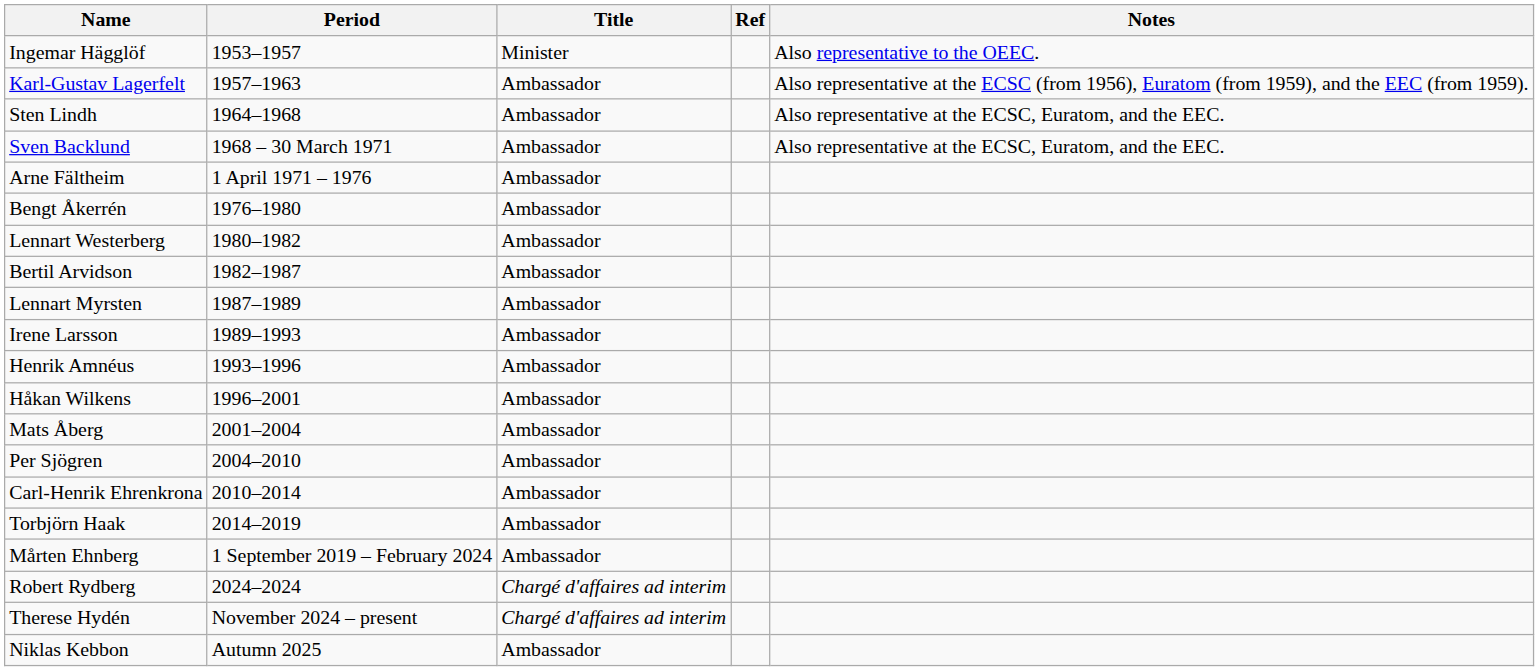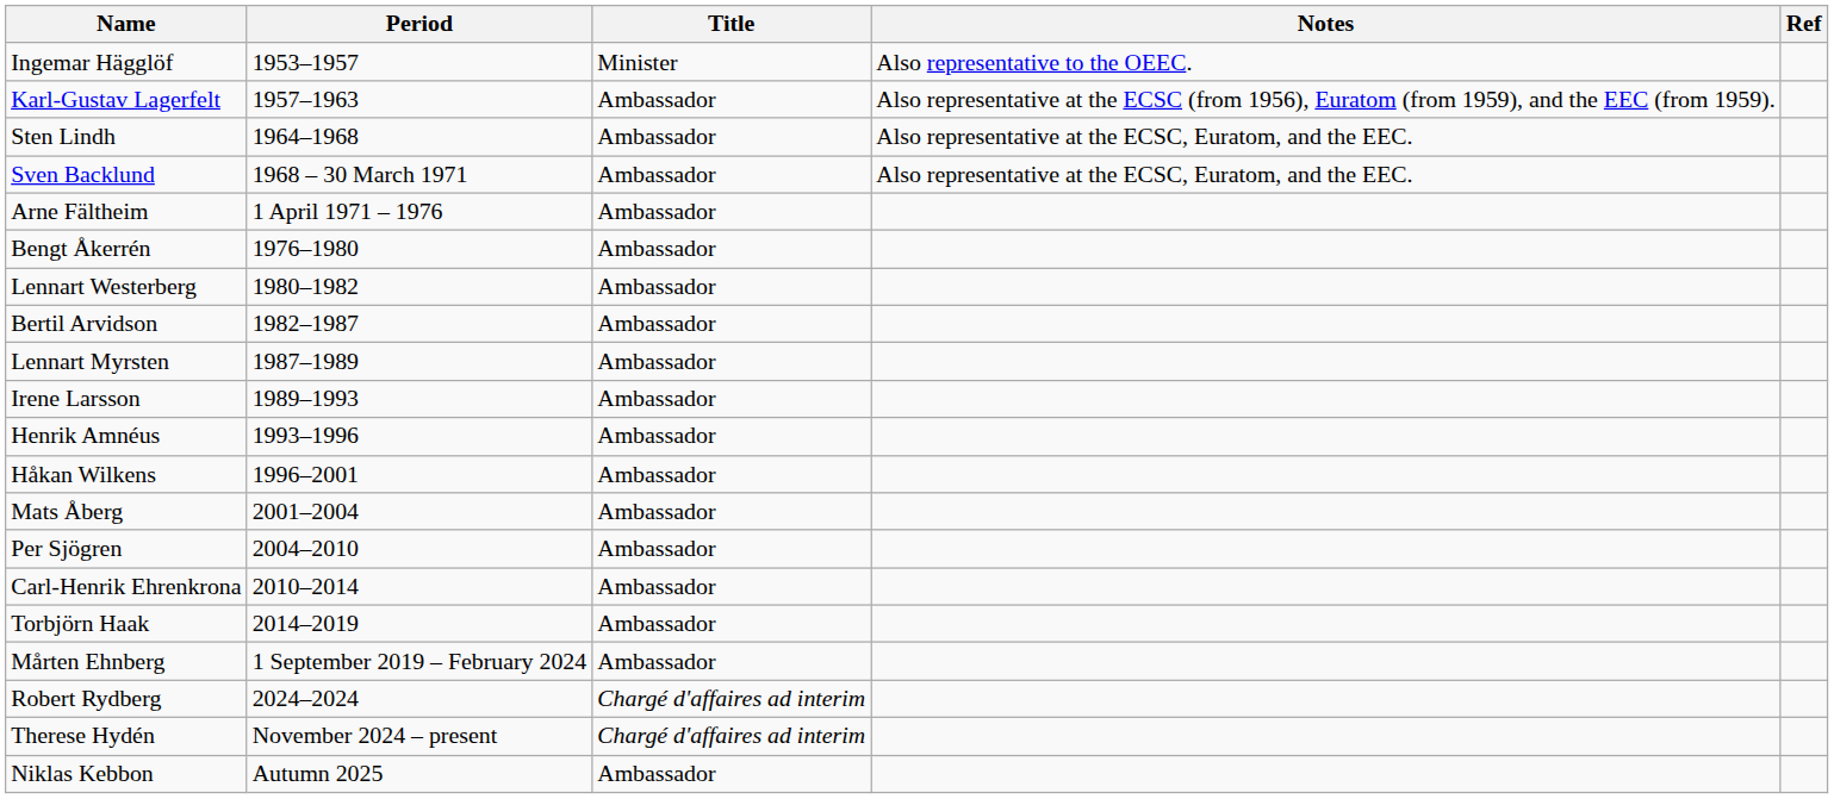columns swapped: Notes <-> Ref
